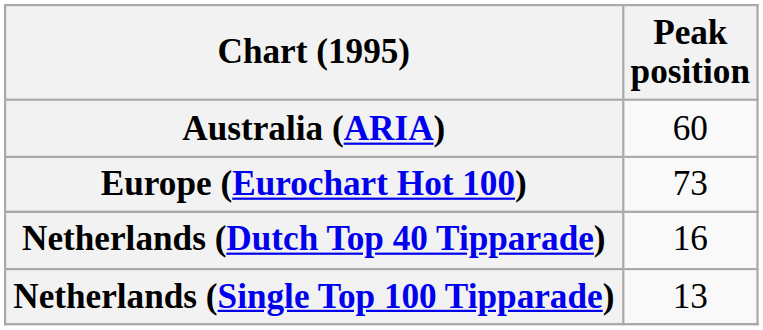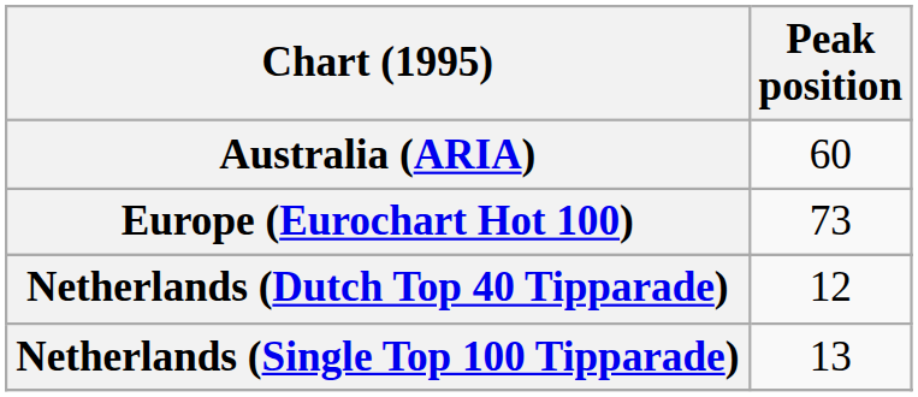Netherlands (Dutch Top 40 Tipparade) | Peak position: 16 -> 12
